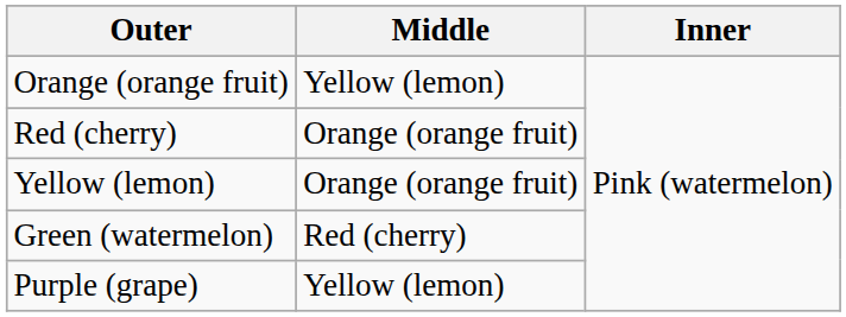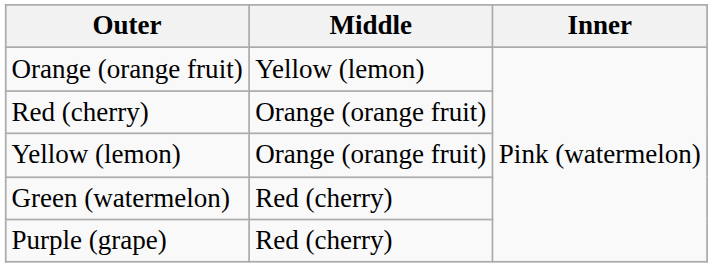Purple (grape) | Middle: Yellow (lemon) -> Red (cherry)
